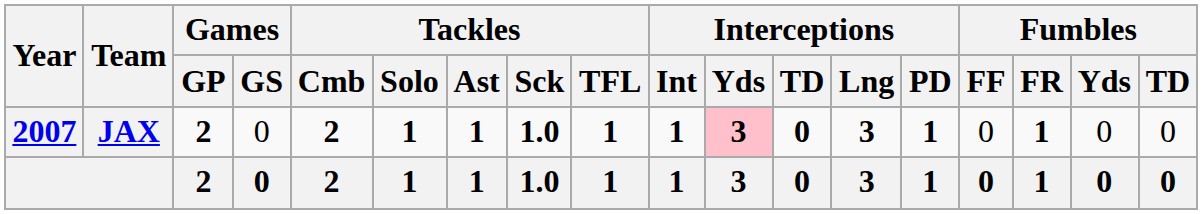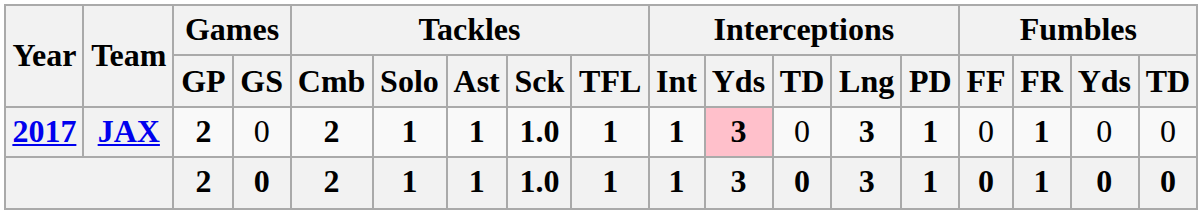JAX | Year: 2007 -> 2017
JAX | Interceptions / TD: bold -> normal
